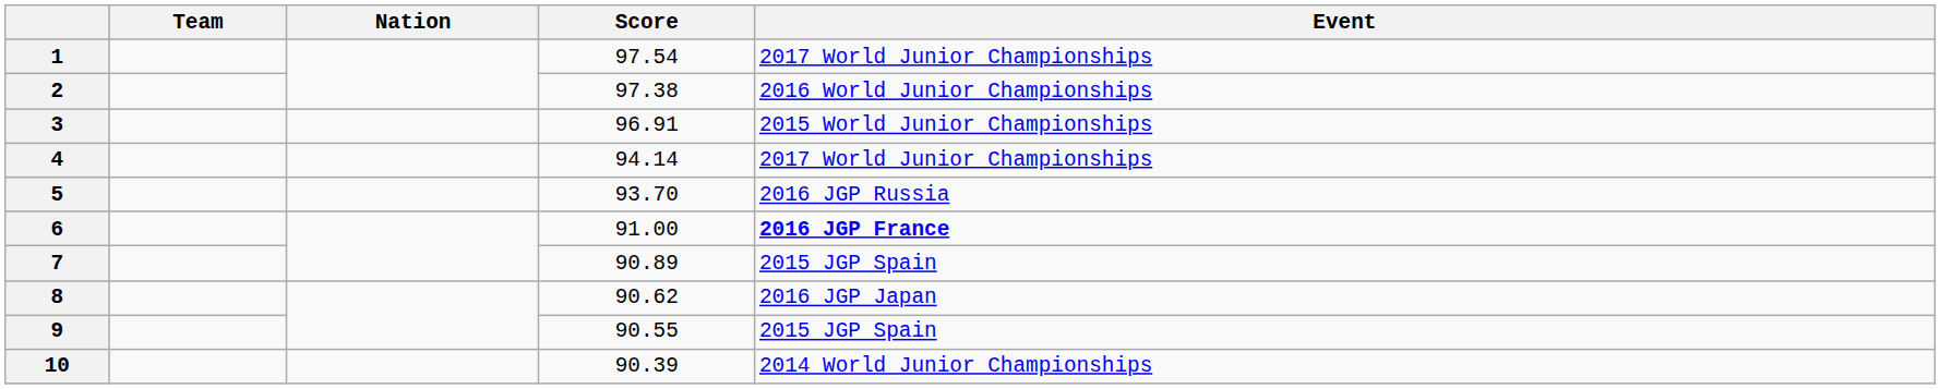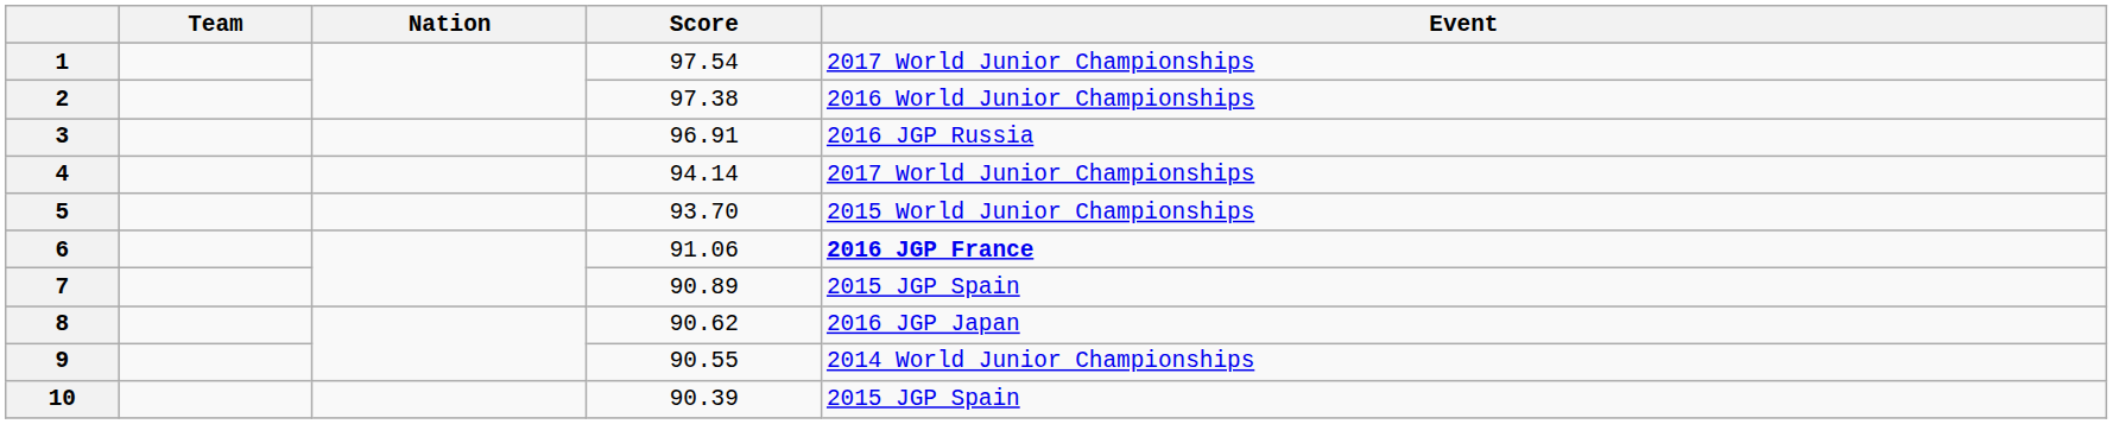3 | Event: 2015 World Junior Championships -> 2016 JGP Russia
5 | Event: 2016 JGP Russia -> 2015 World Junior Championships
6 | Score: 91.00 -> 91.06
9 | Event: 2015 JGP Spain -> 2014 World Junior Championships
10 | Event: 2014 World Junior Championships -> 2015 JGP Spain
